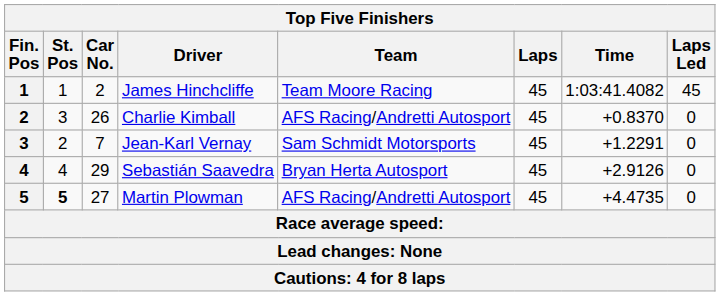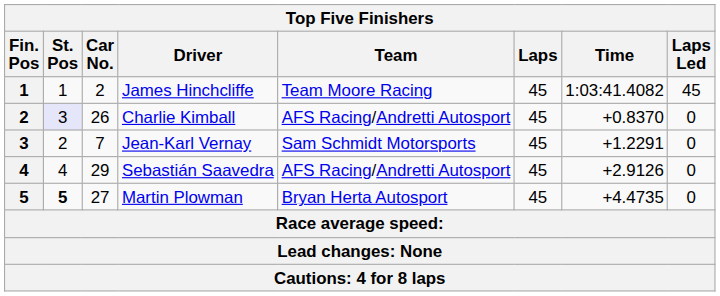Charlie Kimball | St. Pos: no background -> lavender background
Sebastián Saavedra | Team: Bryan Herta Autosport -> AFS Racing/Andretti Autosport
Martin Plowman | Team: AFS Racing/Andretti Autosport -> Bryan Herta Autosport
